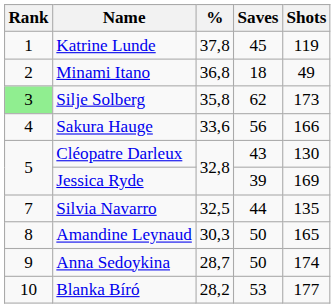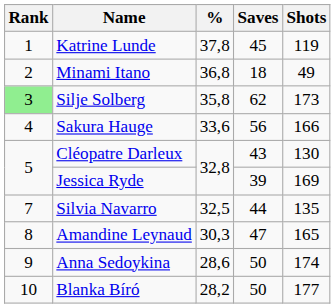Amandine Leynaud | Saves: 50 -> 47
Anna Sedoykina | %: 28,7 -> 28,6
Blanka Bíró | Saves: 53 -> 50
